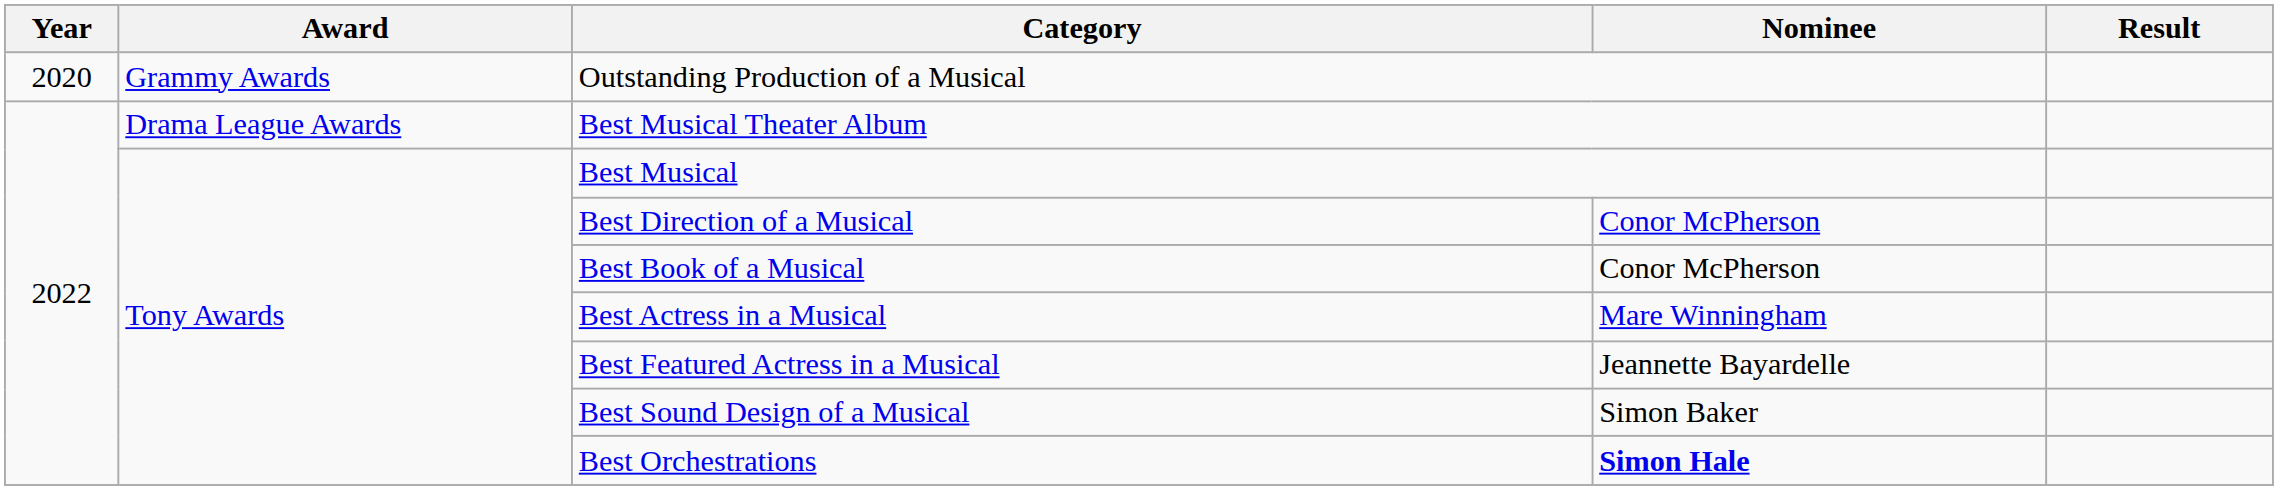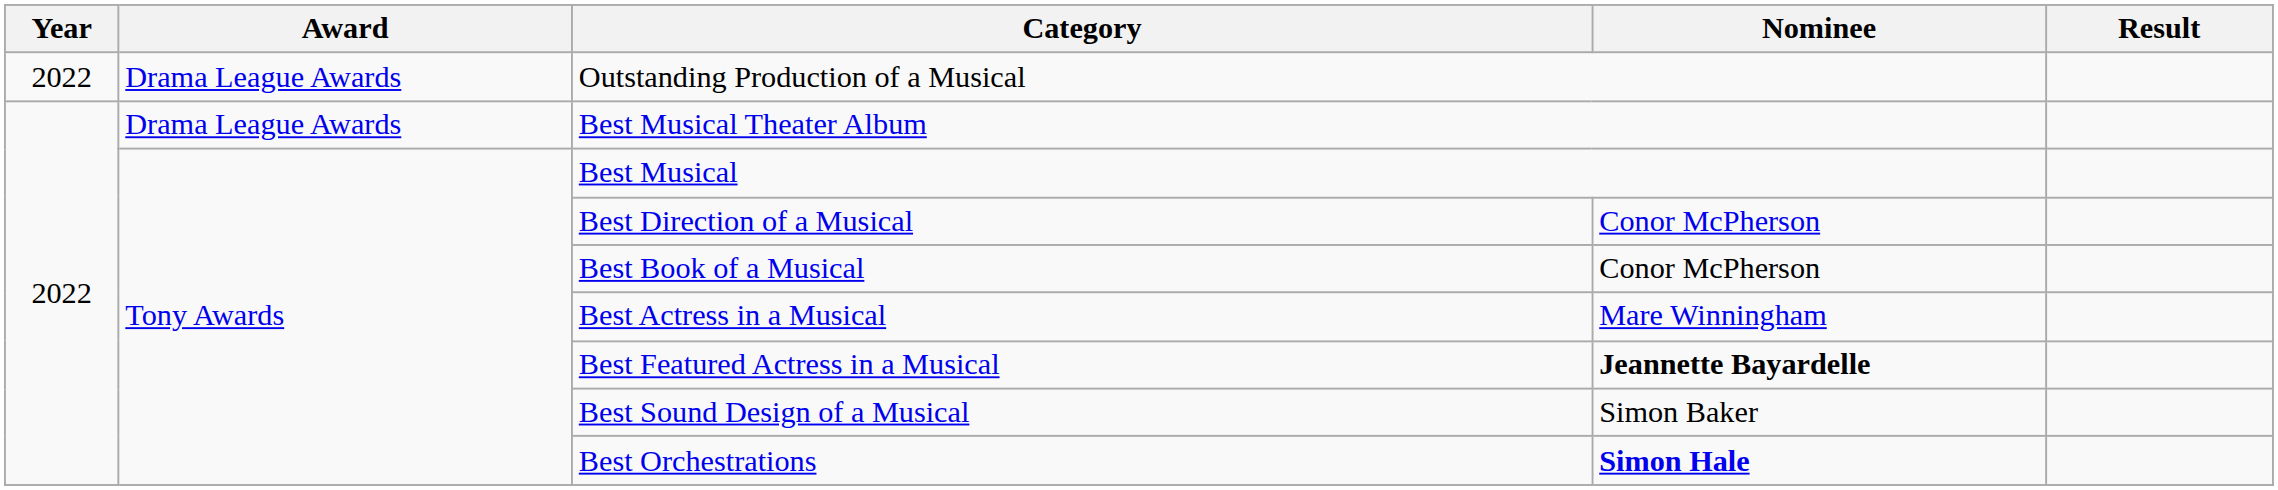Outstanding Production of a Musical | Year: 2020 -> 2022
Outstanding Production of a Musical | Award: Grammy Awards -> Drama League Awards
Best Featured Actress in a Musical | Nominee: normal -> bold
